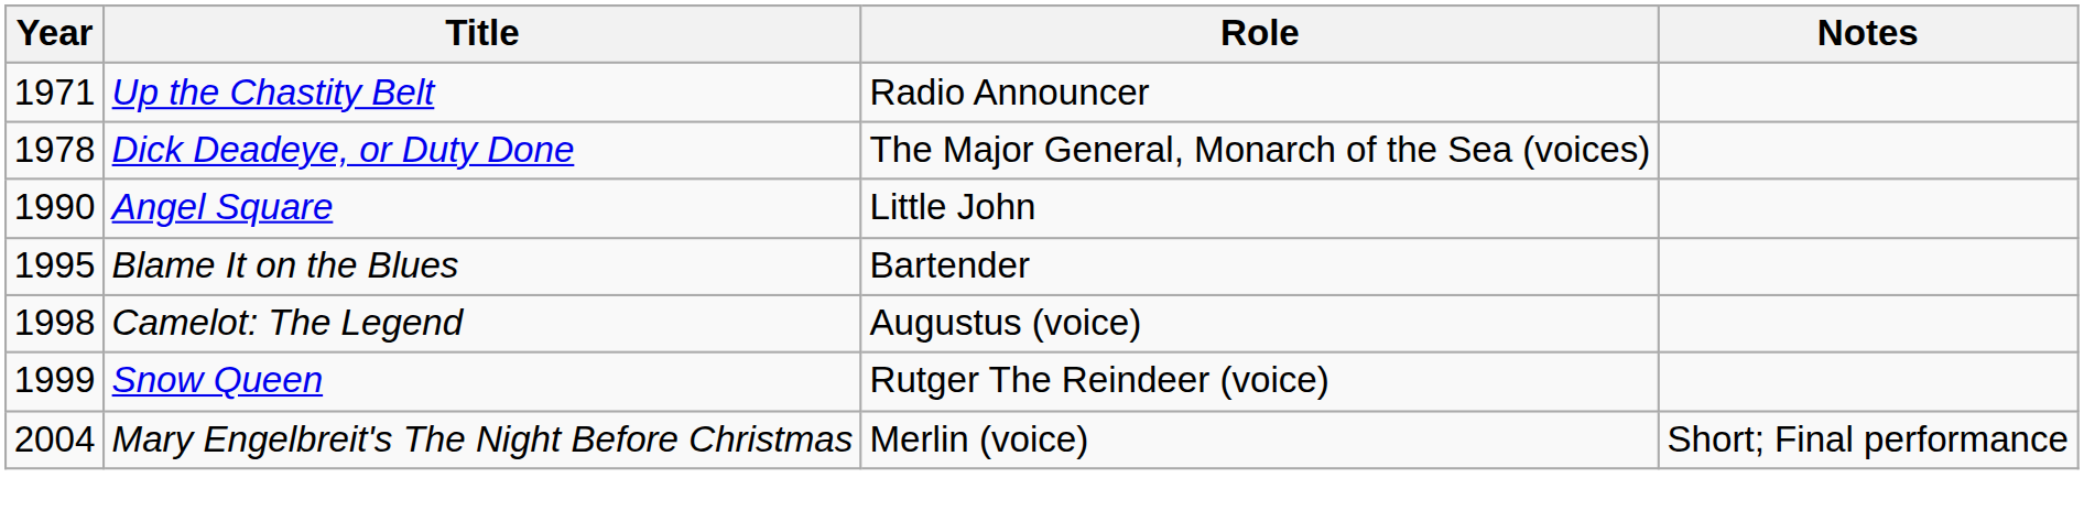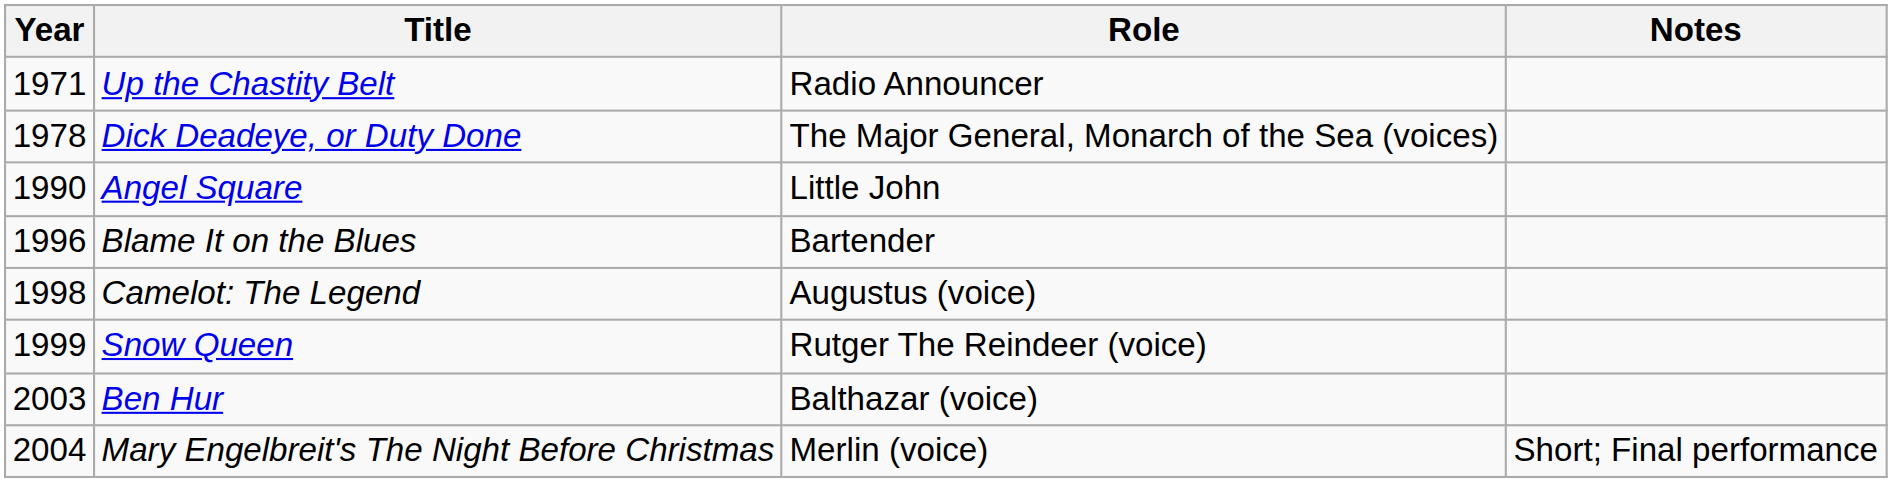Blame It on the Blues | Year: 1995 -> 1996
+ row: 2003 | Ben Hur | Balthazar (voice)
